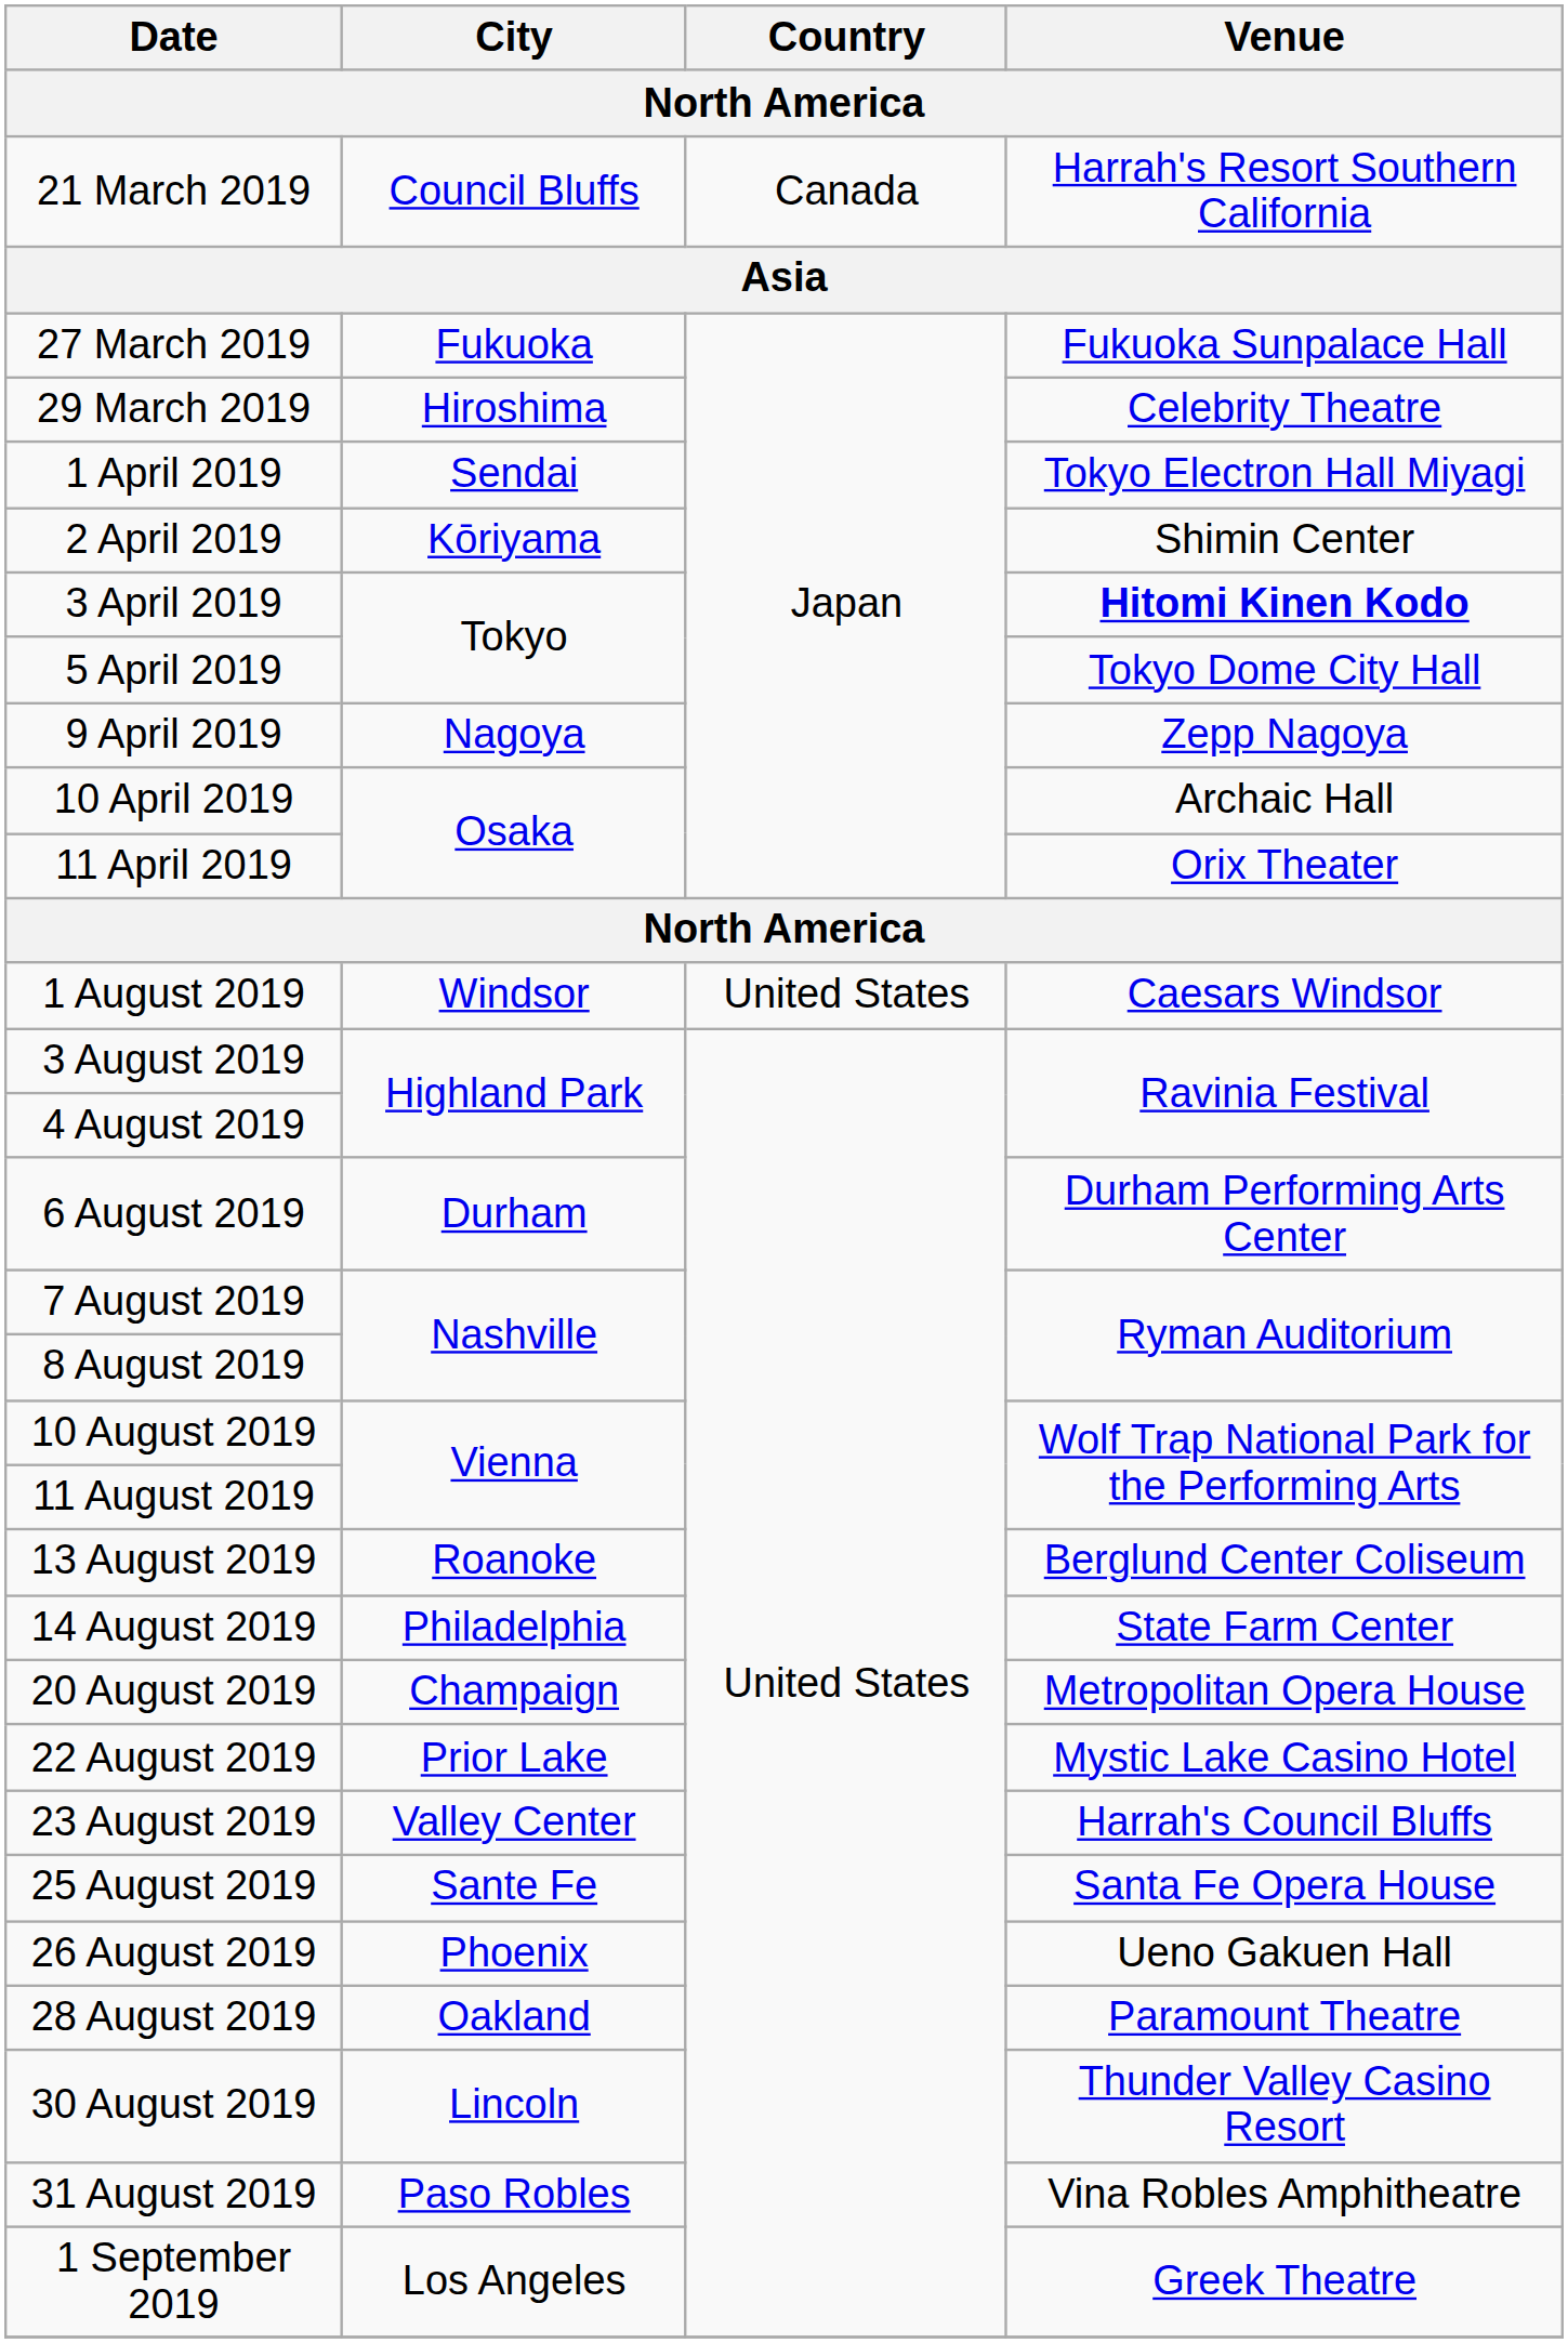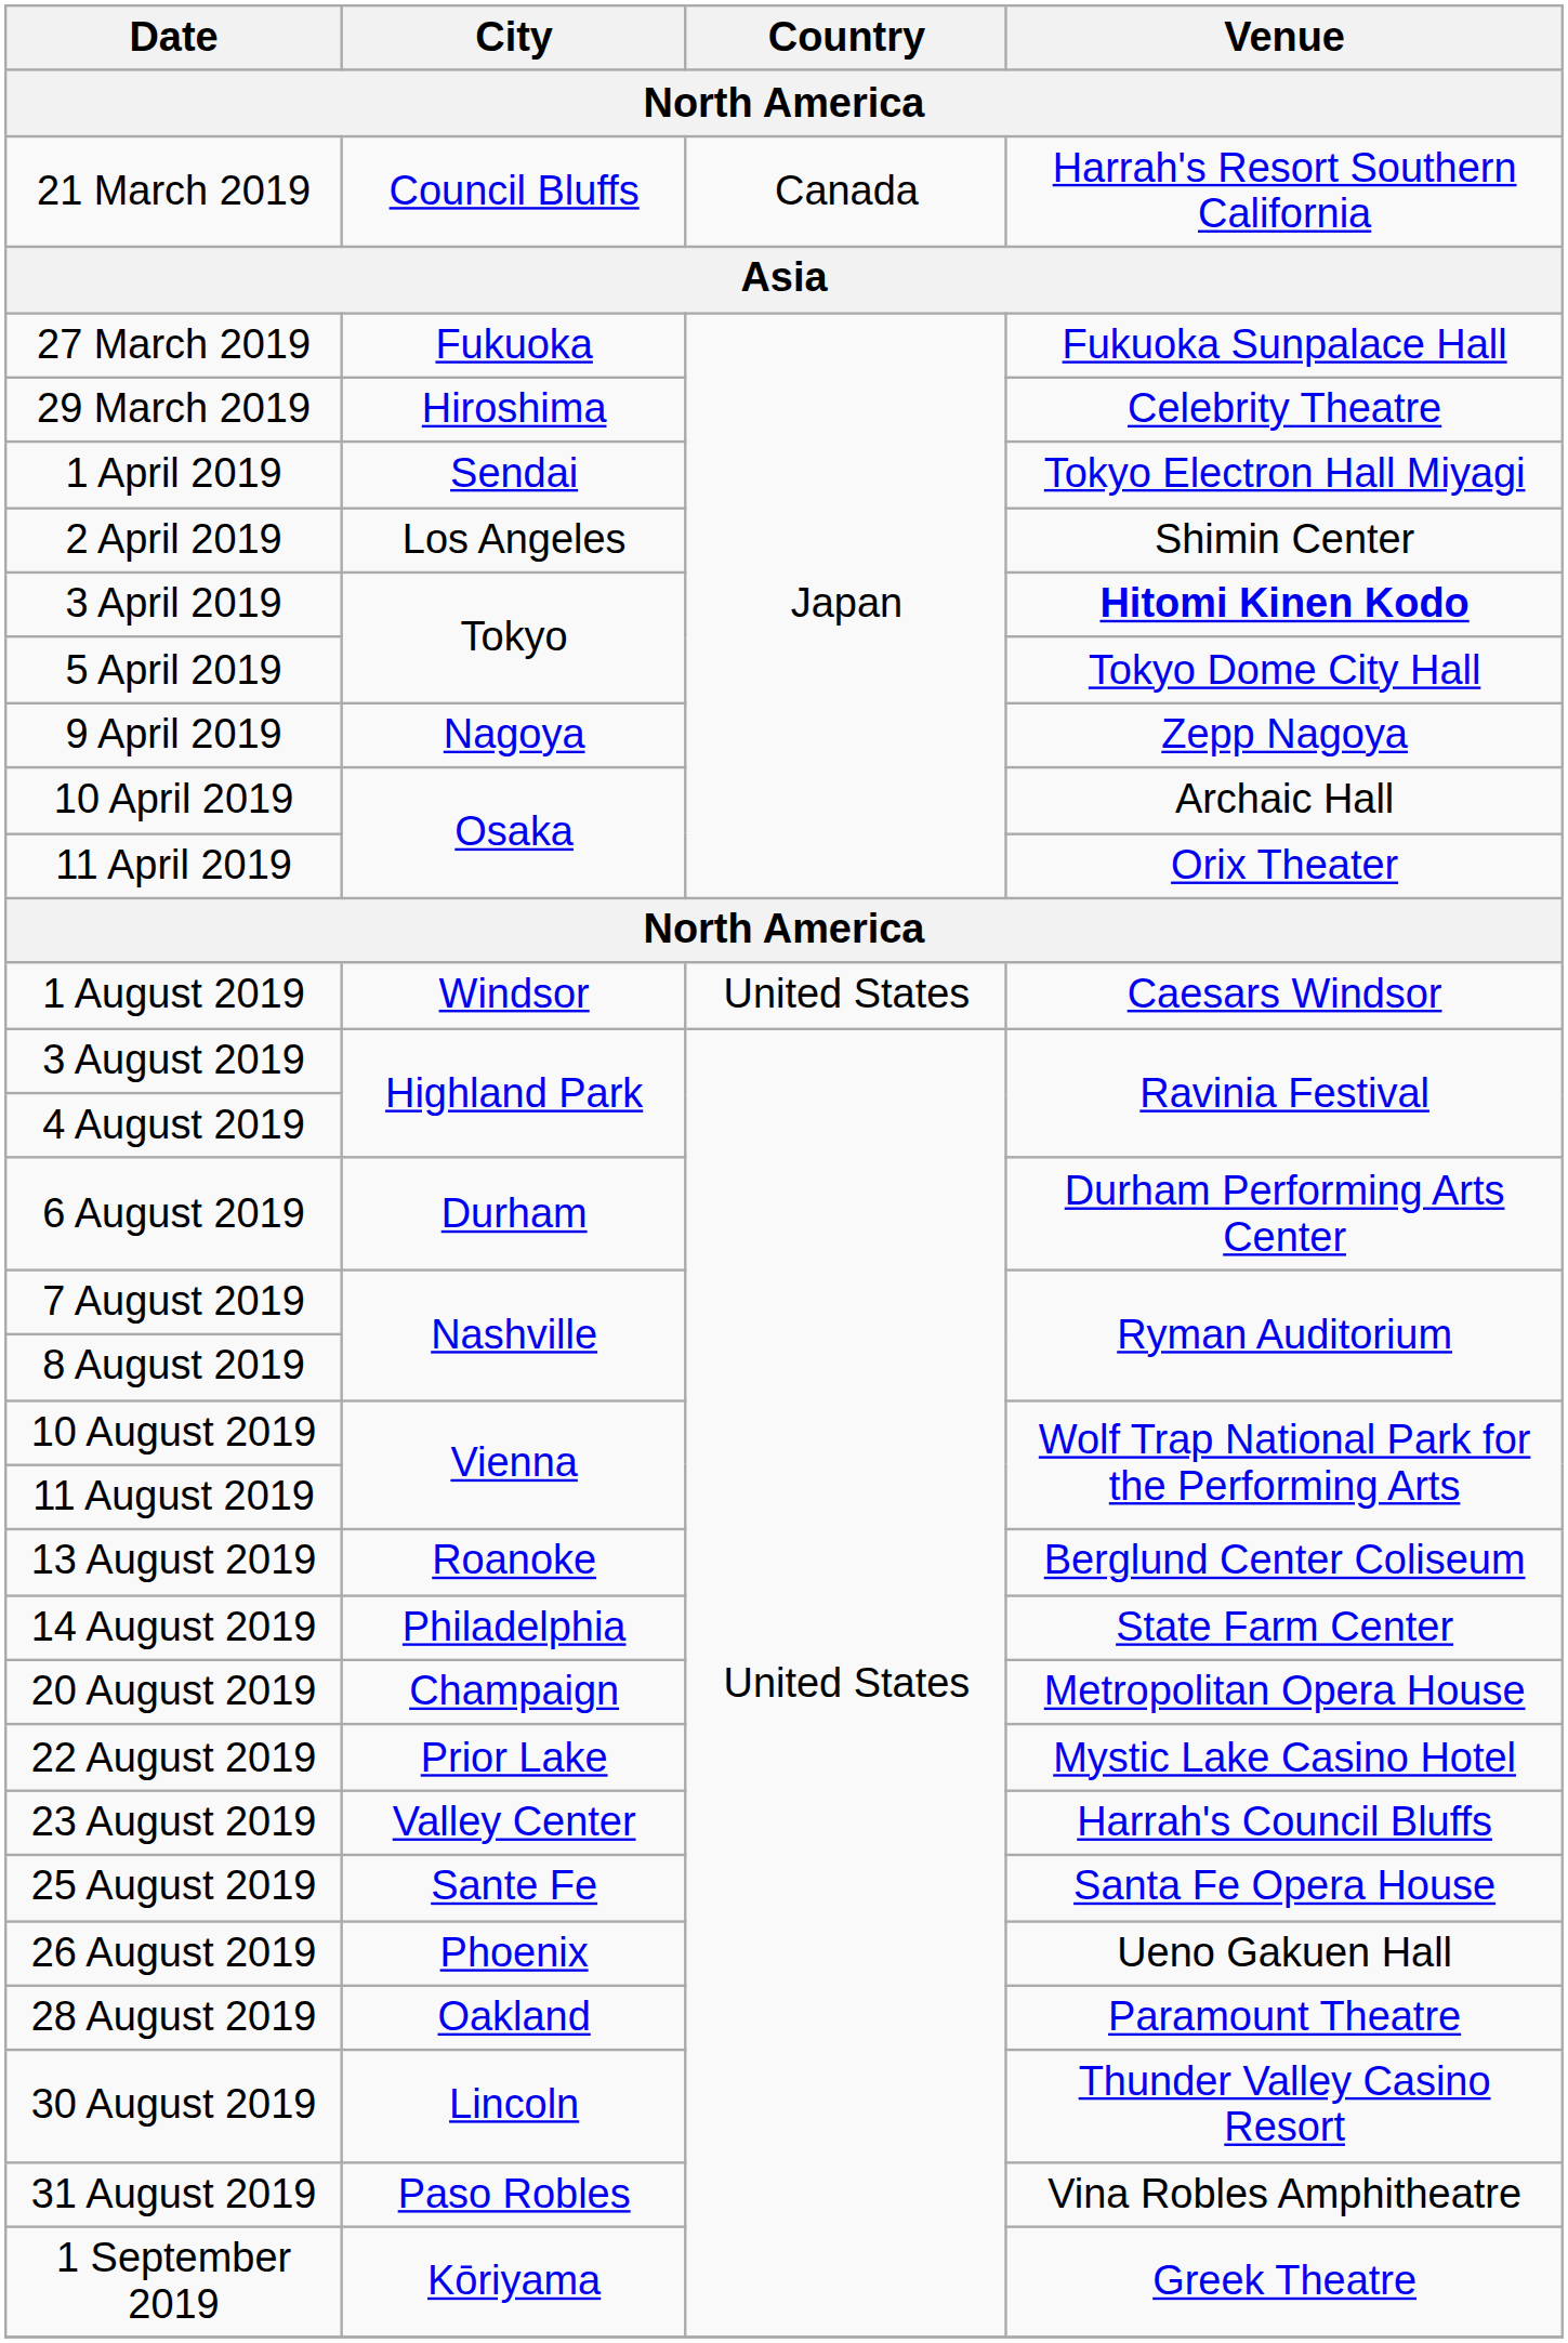2 April 2019 | City / North America: Kōriyama -> Los Angeles
1 September 2019 | City / North America: Los Angeles -> Kōriyama
